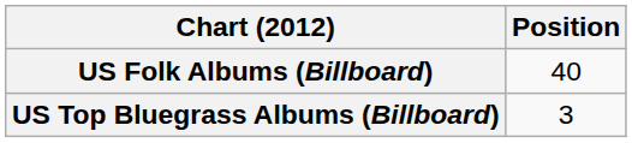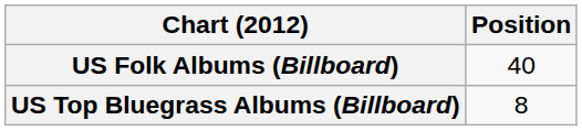US Top Bluegrass Albums (Billboard) | Position: 3 -> 8
